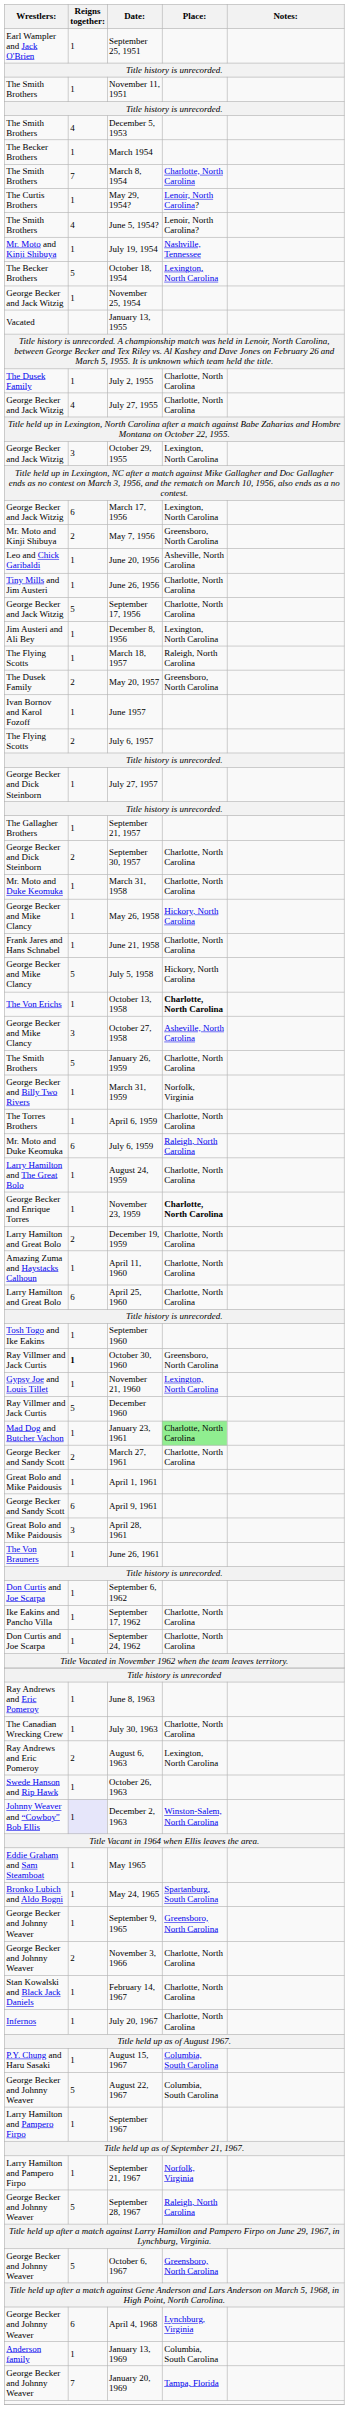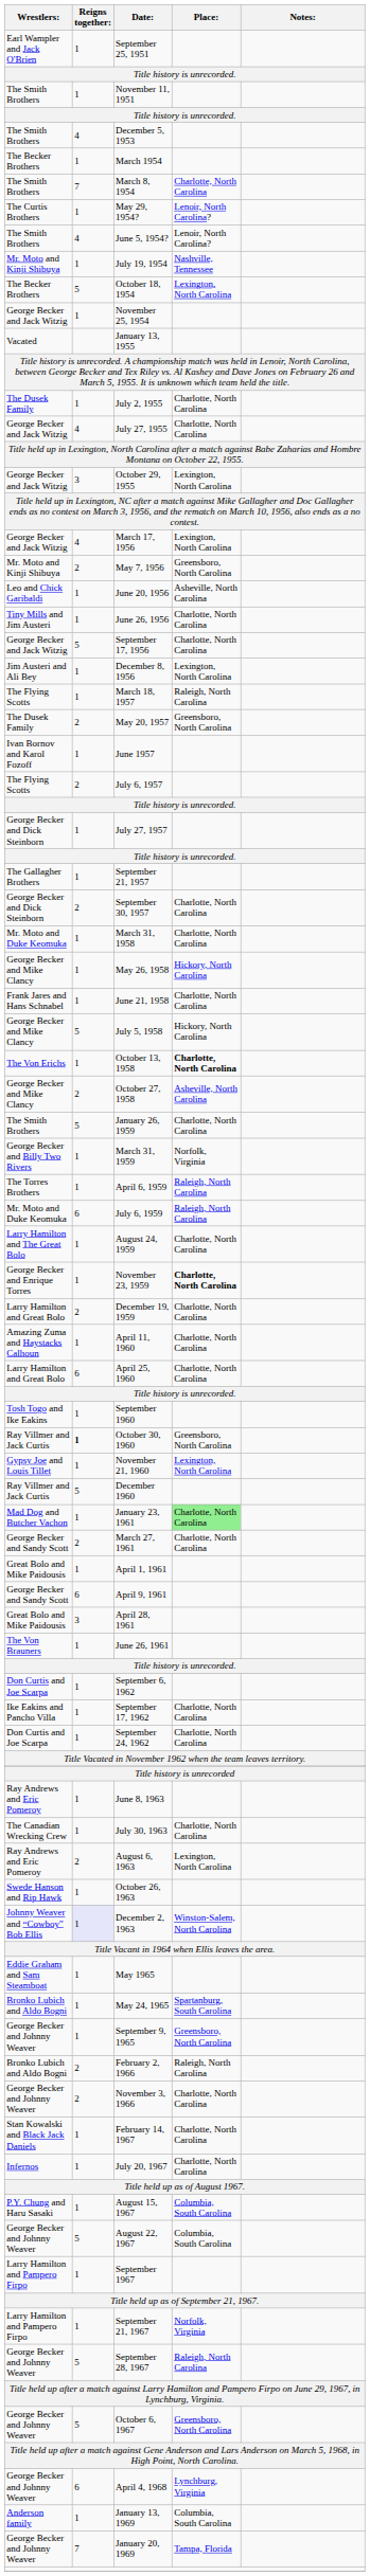March 17, 1956 | Reigns together:: 6 -> 4
October 27, 1958 | Reigns together:: 3 -> 2
April 6, 1959 | Place:: Charlotte, North Carolina -> Raleigh, North Carolina
+ row: Bronko Lubich and Aldo Bogni | 2 | February 2, 1966 | Raleigh, North Carolina
